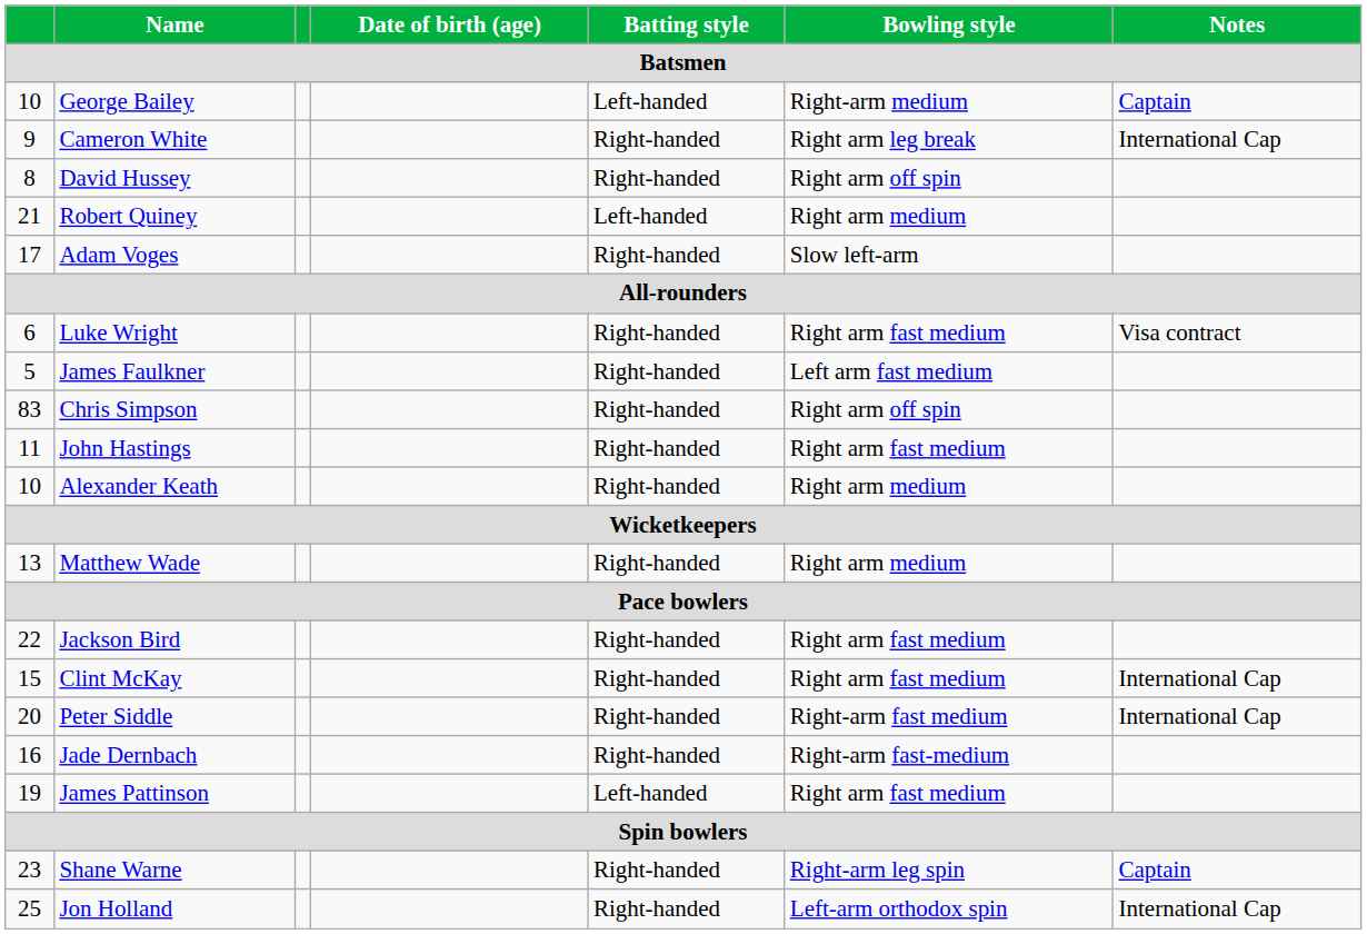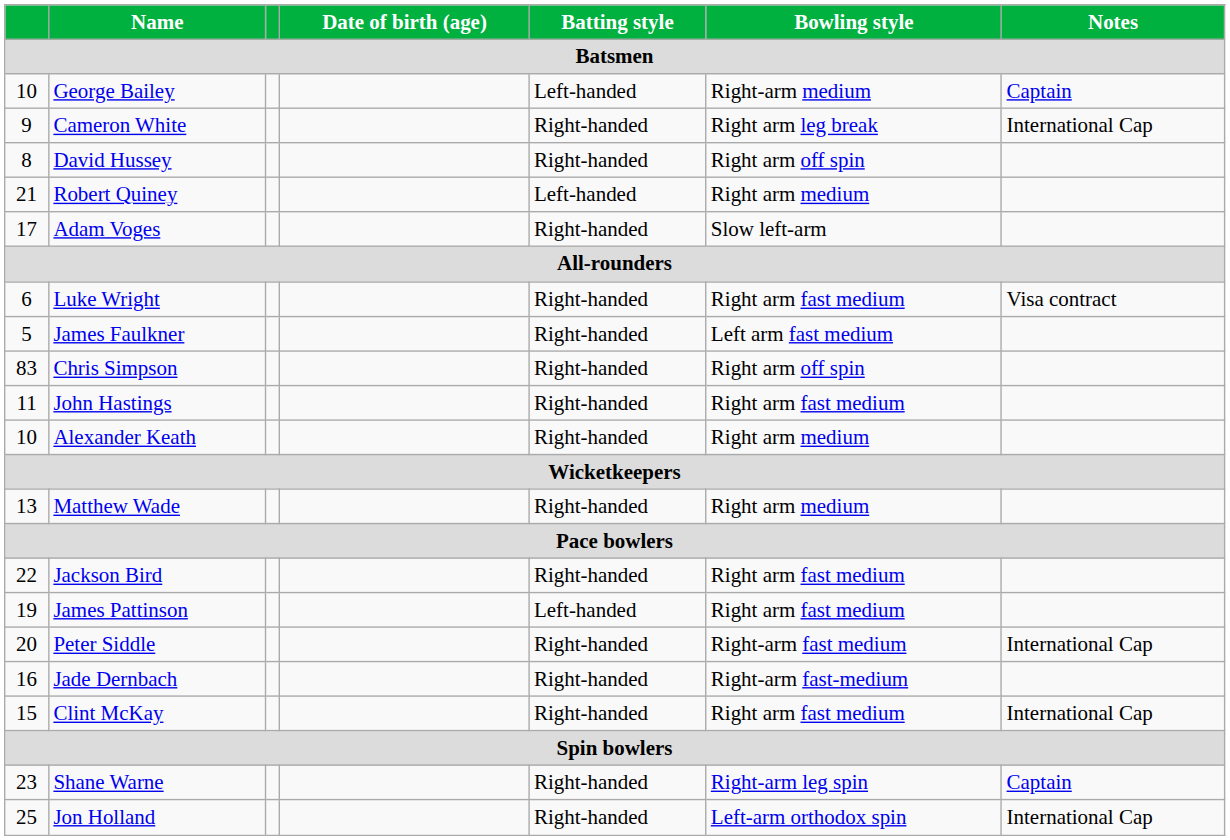rows swapped: Clint McKay <-> James Pattinson
